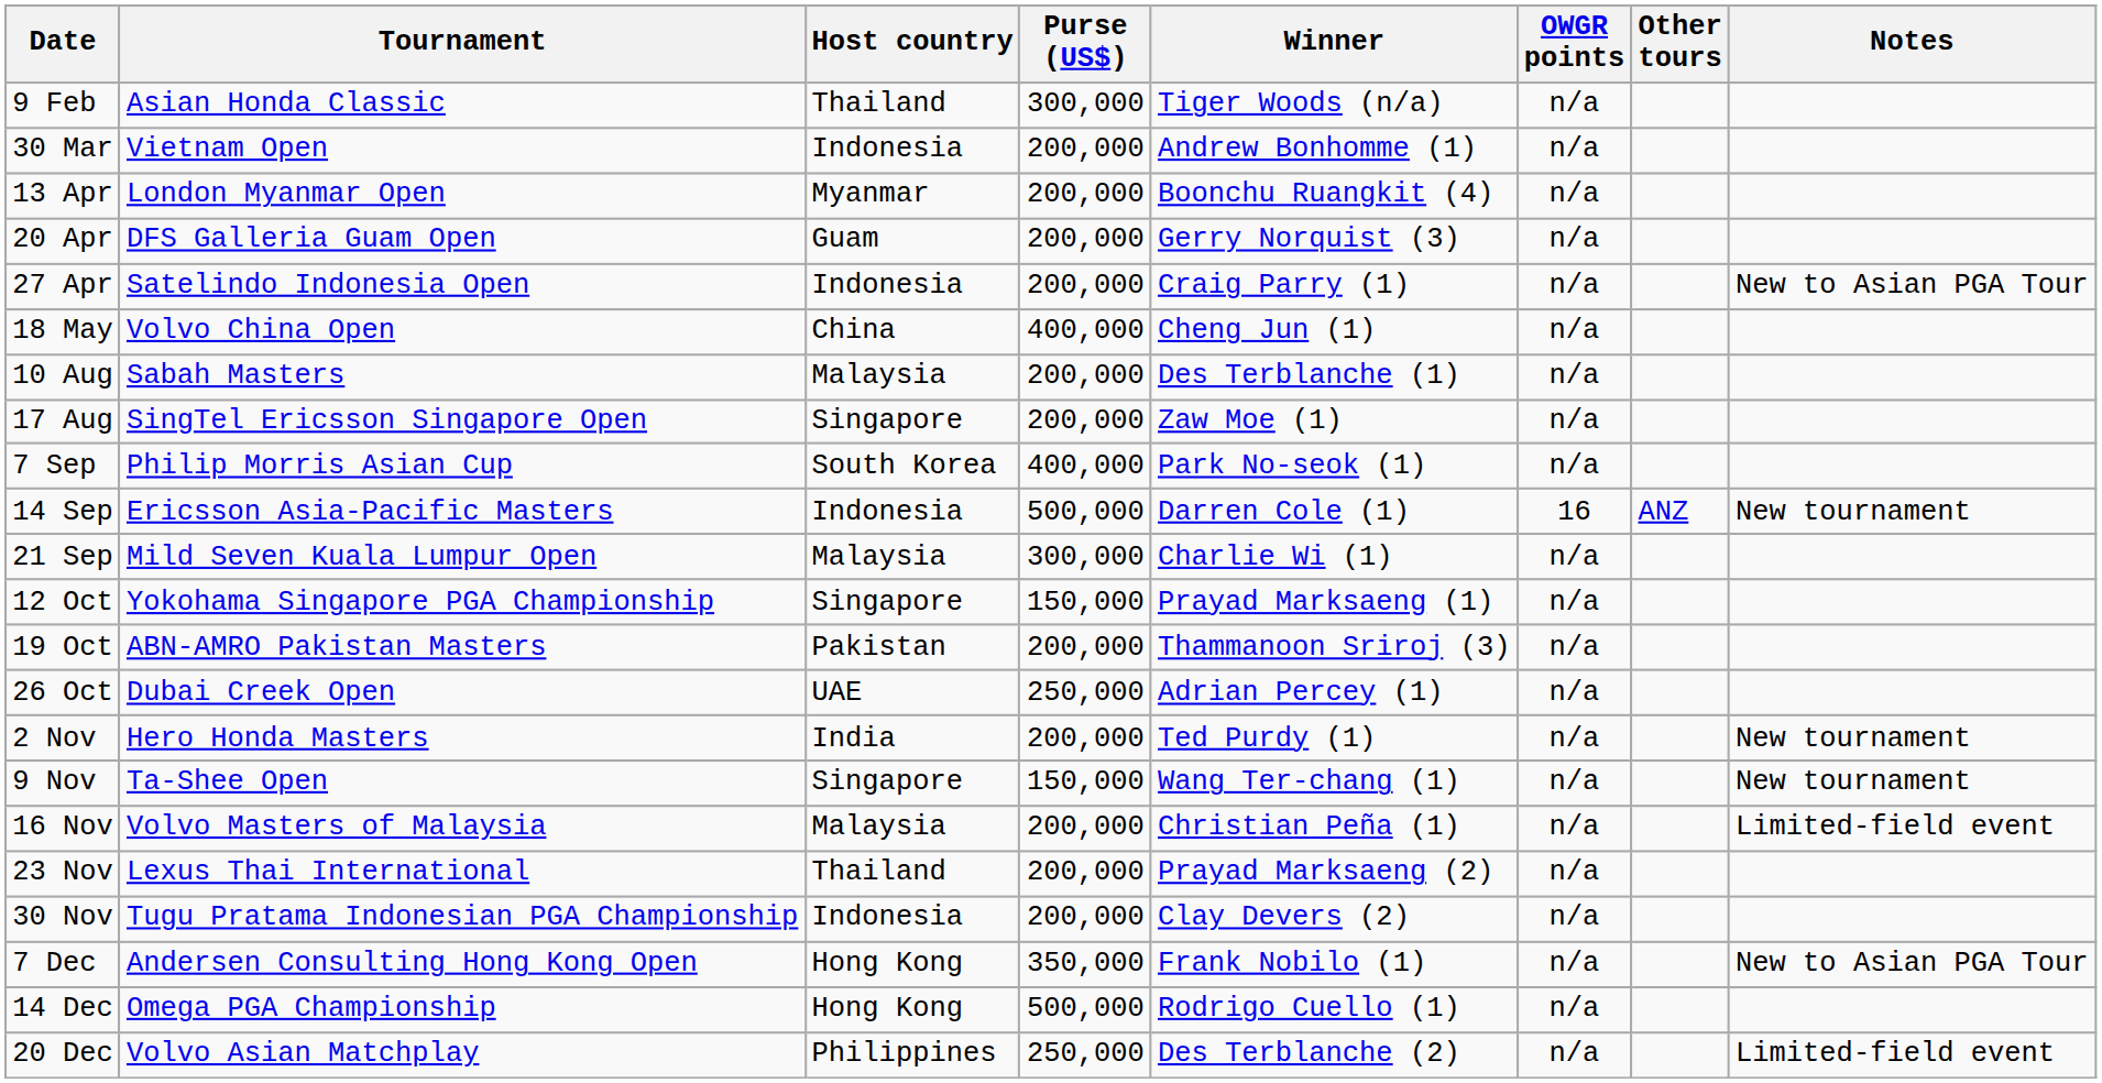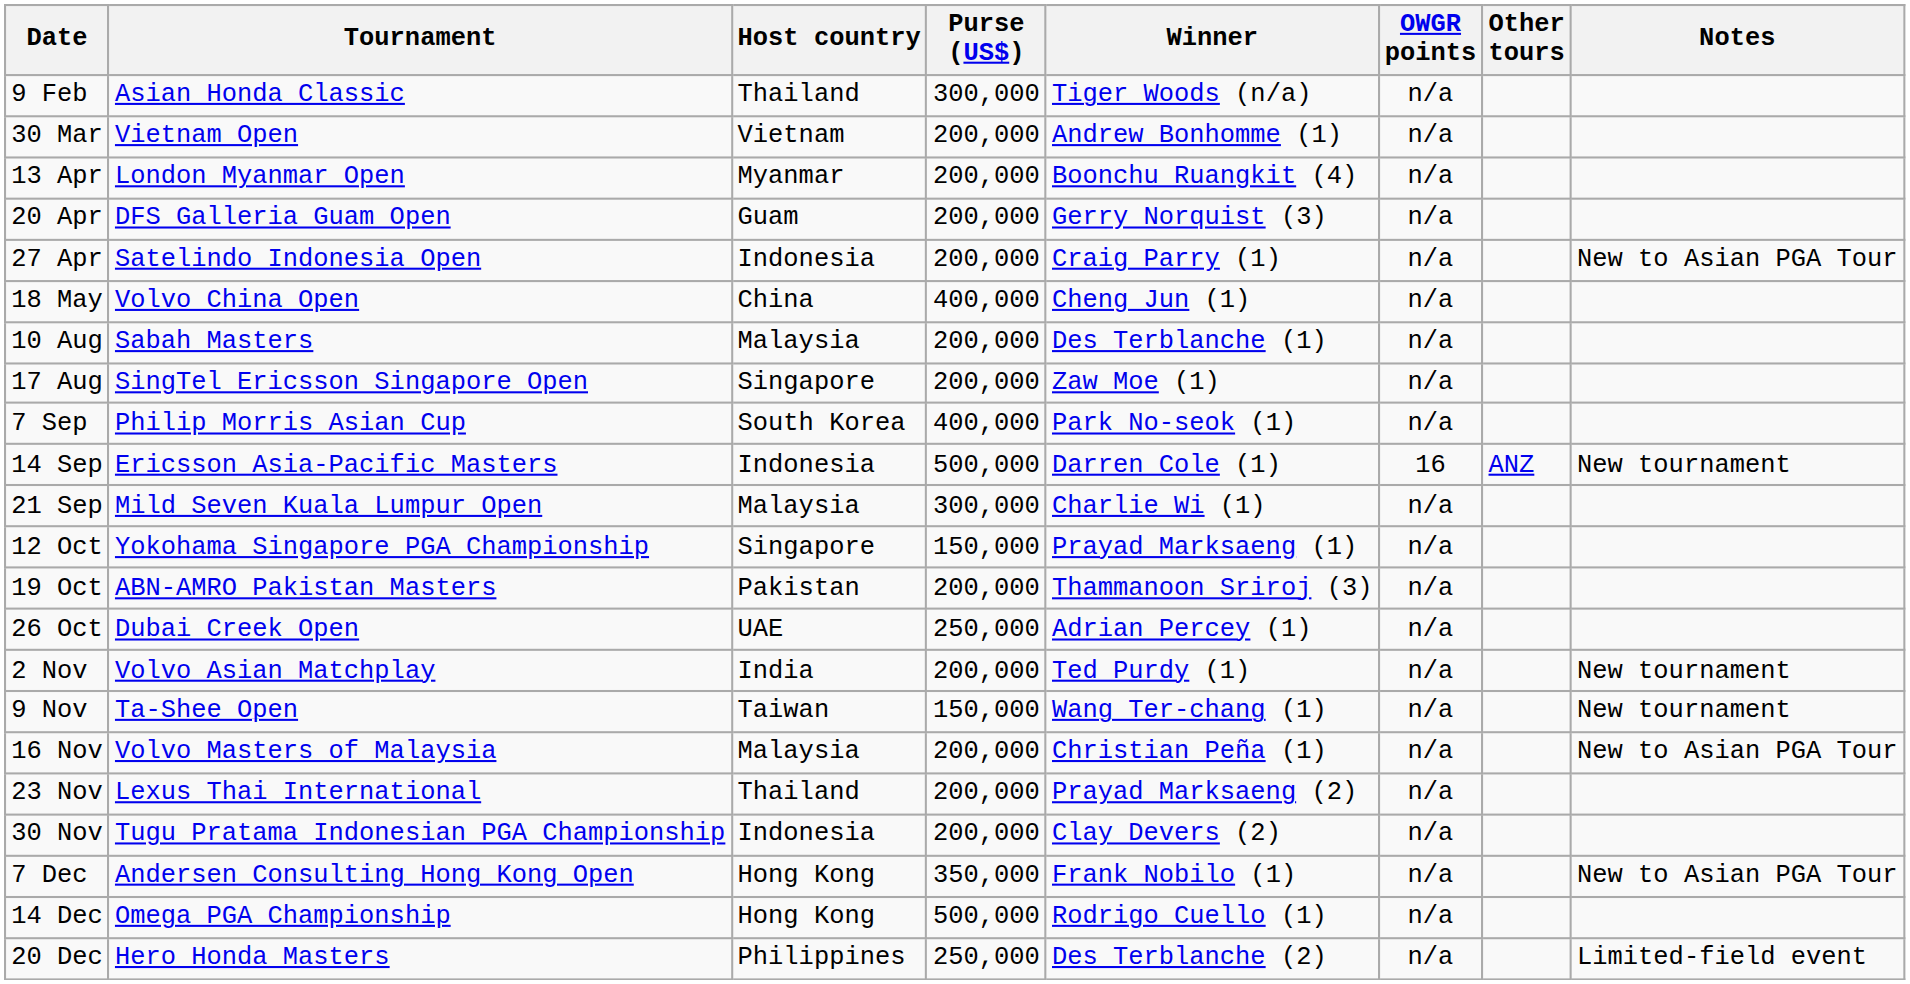30 Mar | Host country: Indonesia -> Vietnam
2 Nov | Tournament: Hero Honda Masters -> Volvo Asian Matchplay
9 Nov | Host country: Singapore -> Taiwan
16 Nov | Notes: Limited-field event -> New to Asian PGA Tour
20 Dec | Tournament: Volvo Asian Matchplay -> Hero Honda Masters
